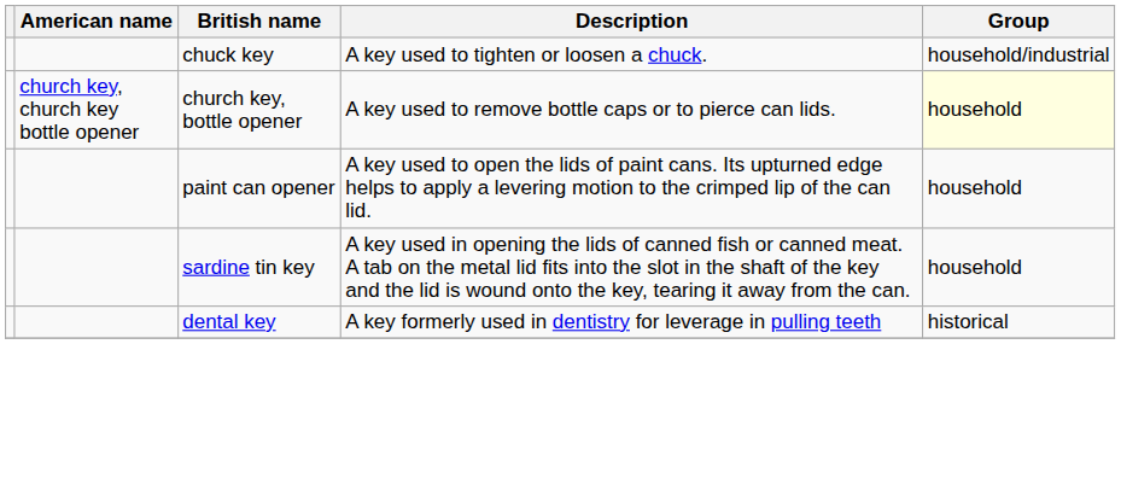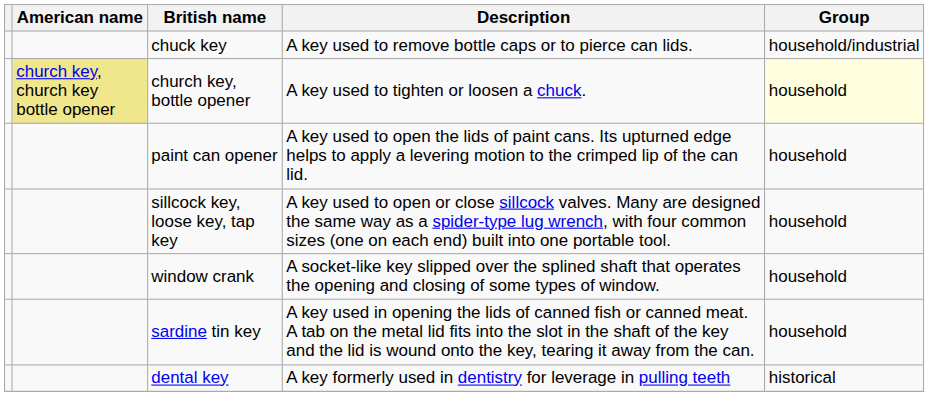chuck key | Description: A key used to tighten or loosen a chuck. -> A key used to remove bottle caps or to pierce can lids.
church key, bottle opener | American name: no background -> khaki background
church key, bottle opener | Description: A key used to remove bottle caps or to pierce can lids. -> A key used to tighten or loosen a chuck.
+ row: sillcock key, loose key, tap key | A key used to open or close sillcock valves. Many are designed the same way as a spider-type lug wrench, with four common sizes (one on each end) built into one portable tool. | household
+ row: window crank | A socket-like key slipped over the splined shaft that operates the opening and closing of some types of window. | household
